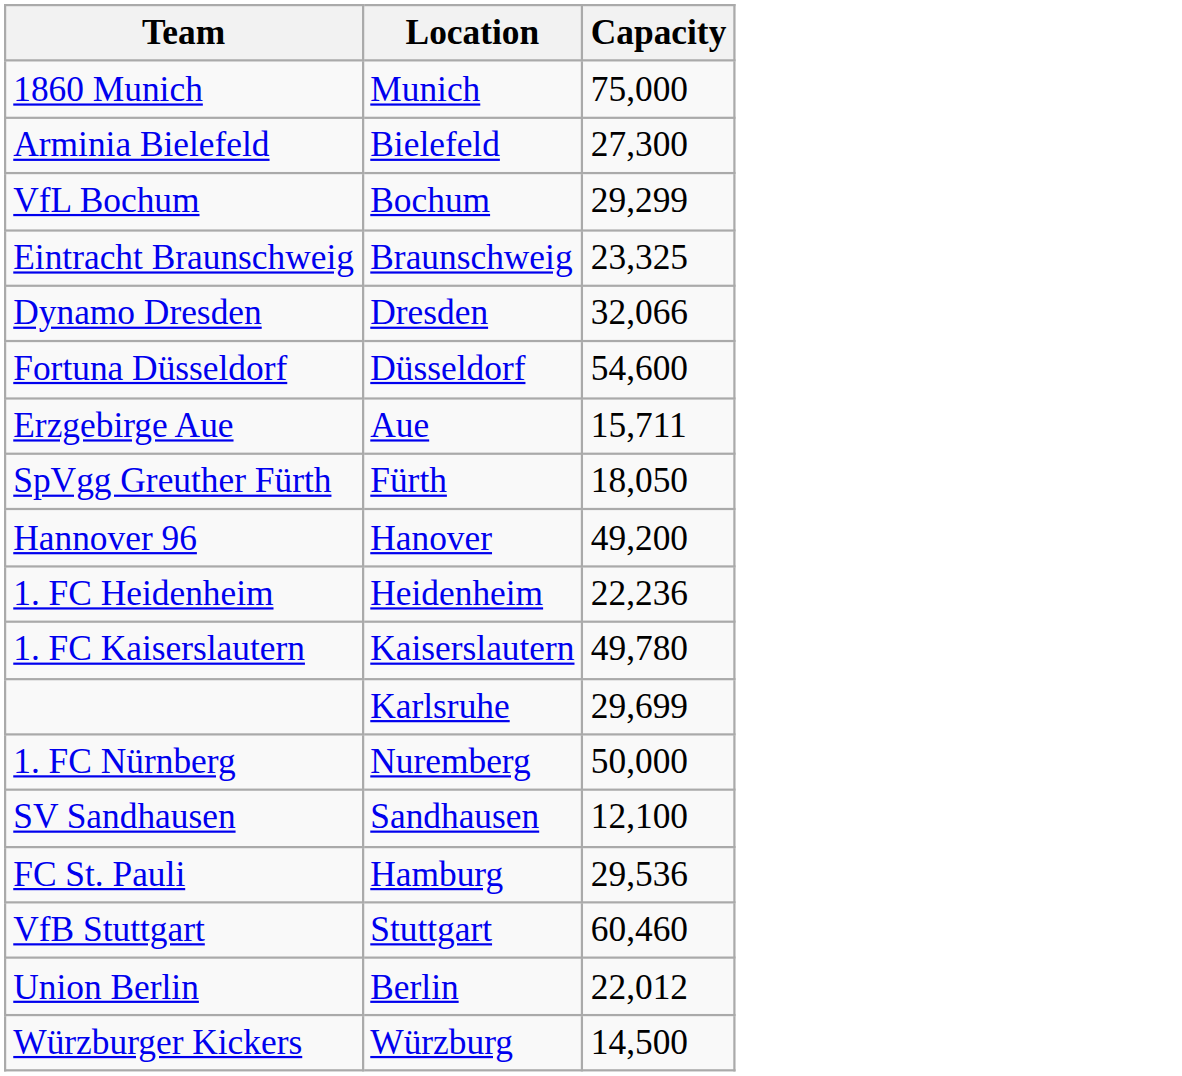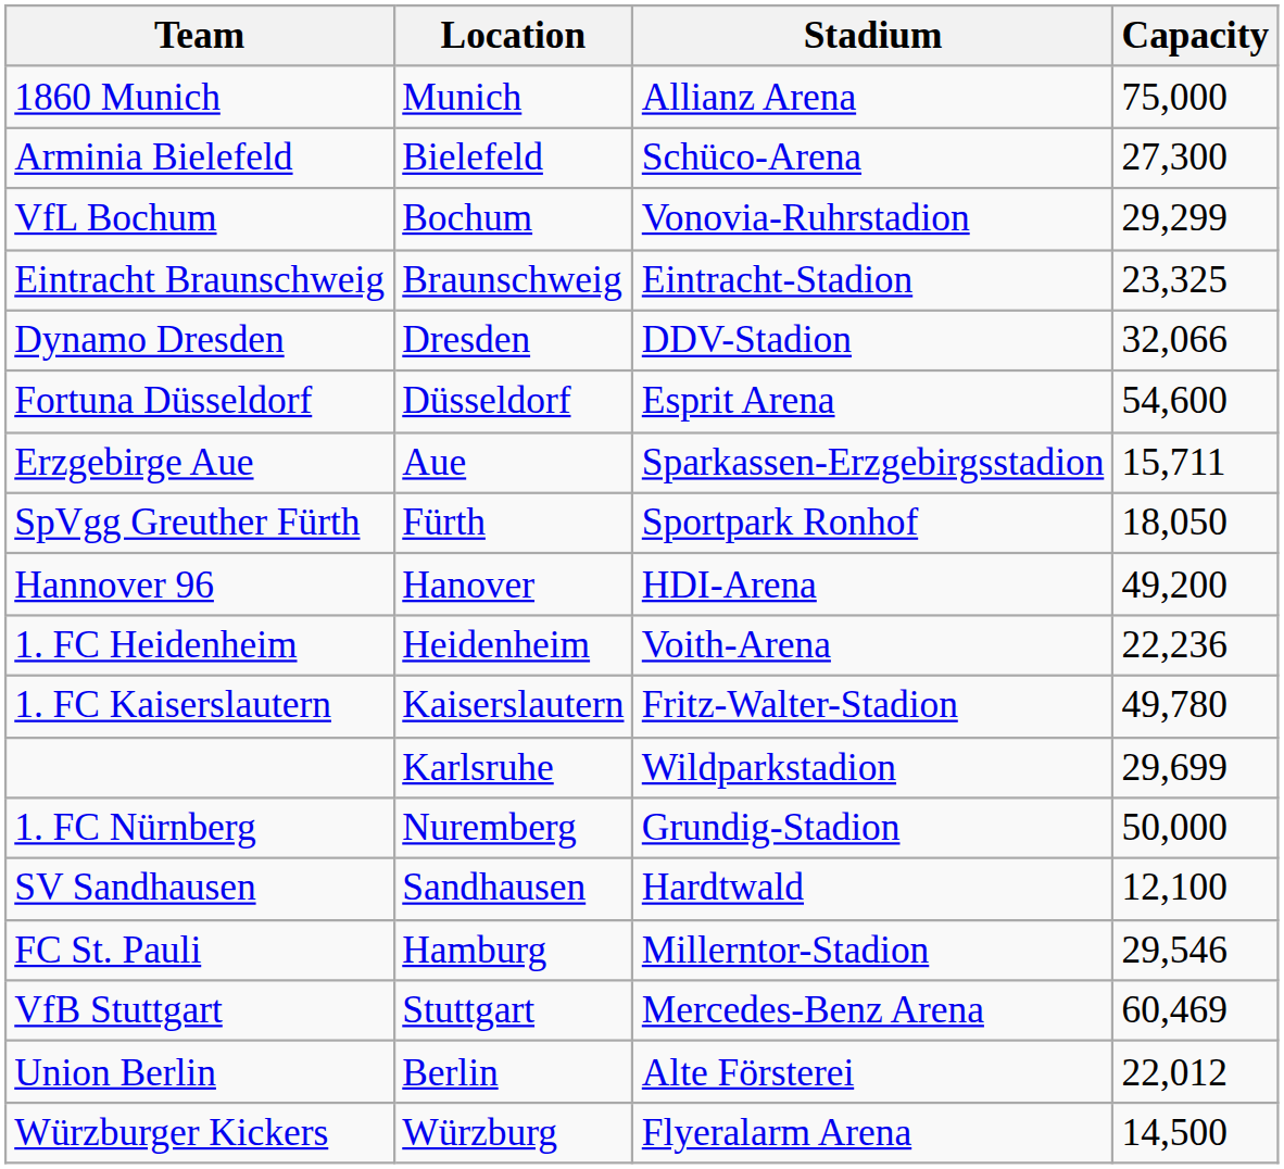+ column: Stadium | Allianz Arena | Schüco-Arena | Vonovia-Ruhrstadion | Eintracht-Stadion | DDV-Stadion | Esprit Arena | Sparkassen-Erzgebirgsstadion | Sportpark Ronhof | HDI-Arena | Voith-Arena | Fritz-Walter-Stadion | Wildparkstadion | Grundig-Stadion | Hardtwald | Millerntor-Stadion | Mercedes-Benz Arena | Alte Försterei | Flyeralarm Arena
FC St. Pauli | Capacity: 29,536 -> 29,546
VfB Stuttgart | Capacity: 60,460 -> 60,469
